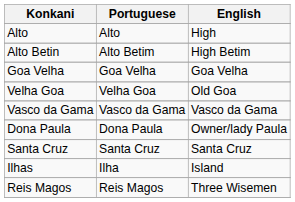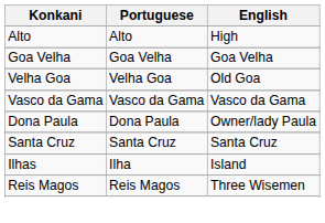- row: Alto Betin | Alto Betim | High Betim
